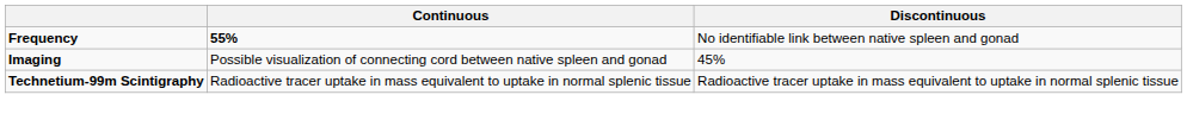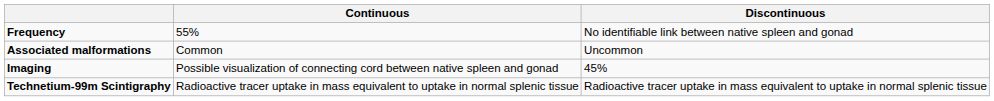Frequency | Continuous: bold -> normal
+ row: Associated malformations | Common | Uncommon
